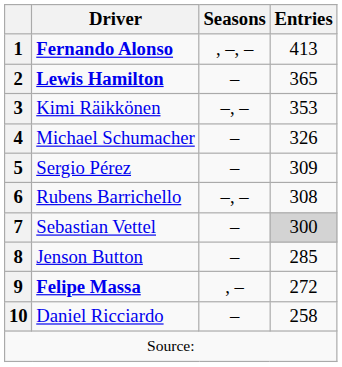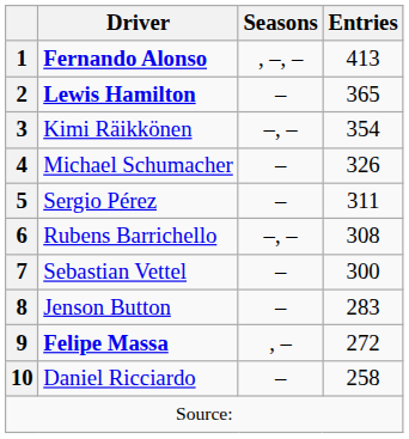3 | Entries: 353 -> 354
5 | Entries: 309 -> 311
7 | Entries: lightgrey background -> no background
8 | Entries: 285 -> 283
